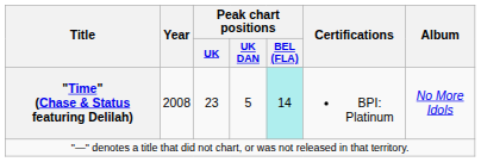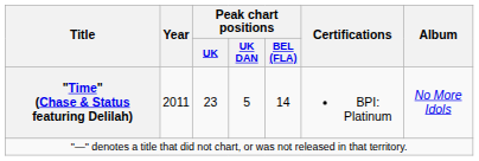"Time" (Chase & Status featuring Delilah) | Year: 2008 -> 2011
"Time" (Chase & Status featuring Delilah) | Peak chart positions / BEL (FLA): paleturquoise background -> no background
